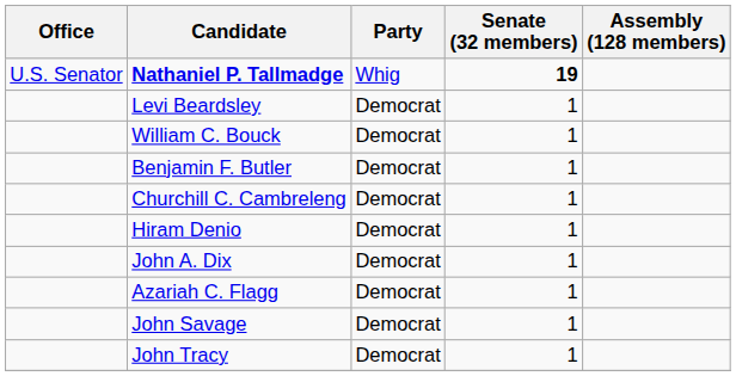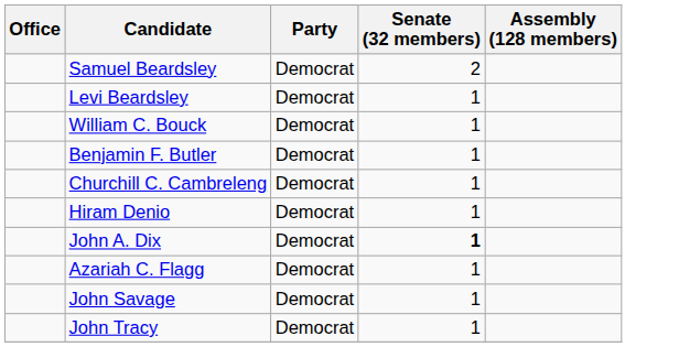- row: U.S. Senator | Nathaniel P. Tallmadge | Whig | 19
+ row: Samuel Beardsley | Democrat | 2
John A. Dix | Senate (32 members): normal -> bold
